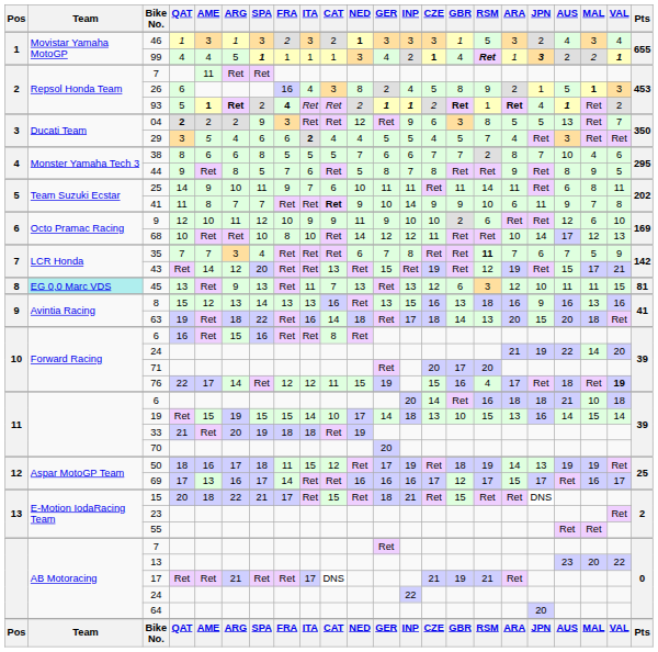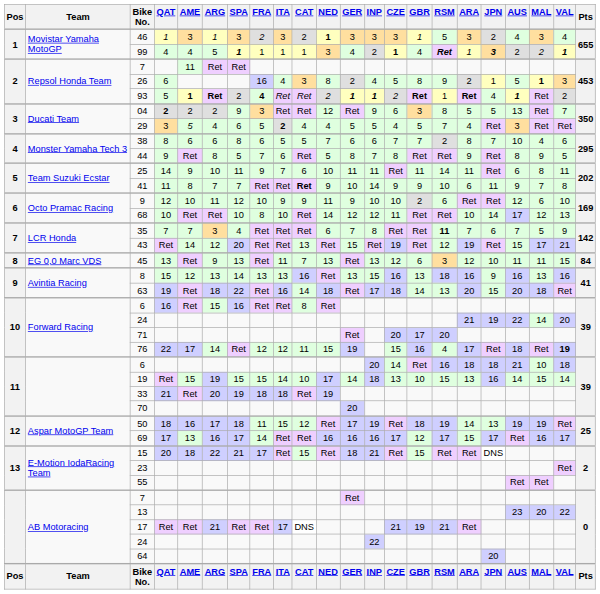29 | FRA: 6 -> 5
38 | FRA: 5 -> 6
45 | Team: paleturquoise background -> no background
45 | Pts: 81 -> 84
